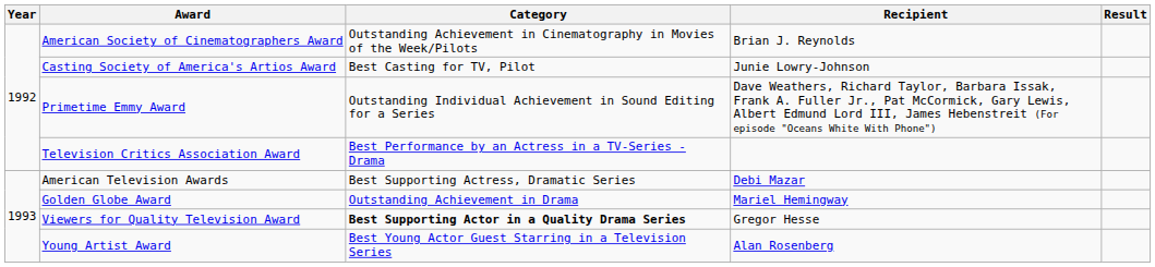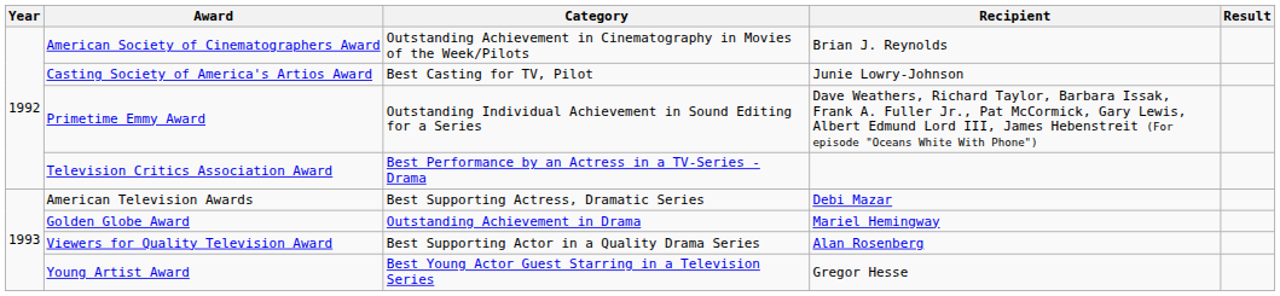Viewers for Quality Television Award | Category: bold -> normal
Viewers for Quality Television Award | Recipient: Gregor Hesse -> Alan Rosenberg
Young Artist Award | Recipient: Alan Rosenberg -> Gregor Hesse
